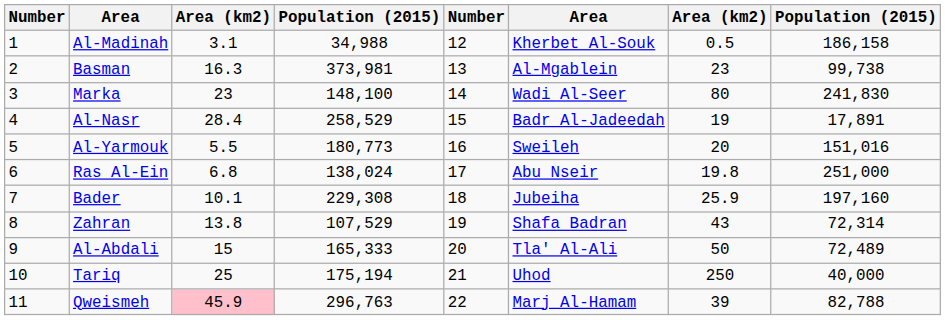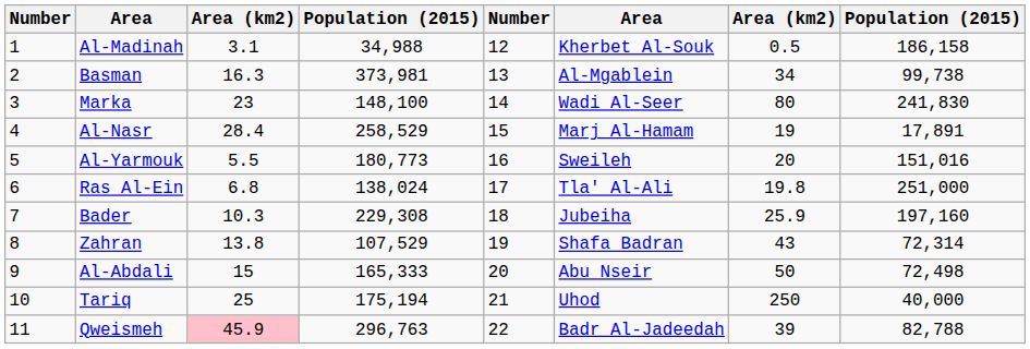Basman | column 7: 23 -> 34
Al-Nasr | column 6: Badr Al-Jadeedah -> Marj Al-Hamam
Ras Al-Ein | column 6: Abu Nseir -> Tla' Al-Ali
Bader | column 3: 10.1 -> 10.3
Al-Abdali | column 6: Tla' Al-Ali -> Abu Nseir
Al-Abdali | column 8: 72,489 -> 72,498
Qweismeh | column 6: Marj Al-Hamam -> Badr Al-Jadeedah
